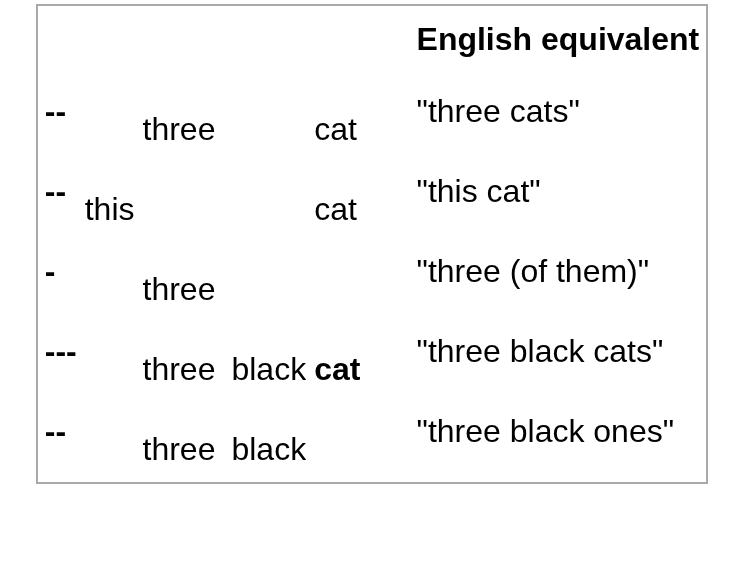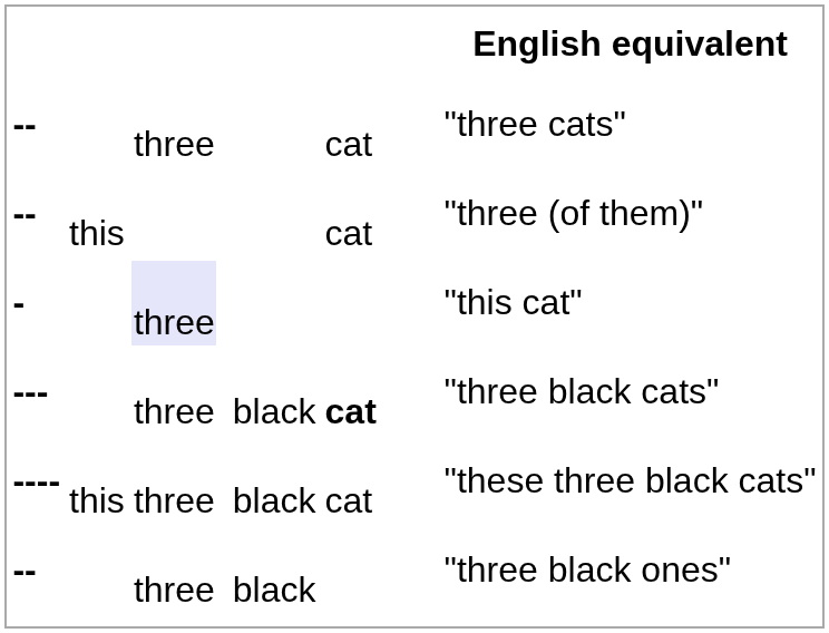-- / this | English equivalent: "this cat" -> "three (of them)"
- | column 3: no background -> lavender background
- | English equivalent: "three (of them)" -> "this cat"
+ row: ---- | this | three | black | cat | "these three black cats"
